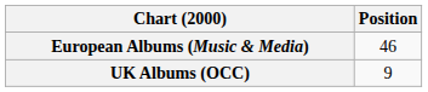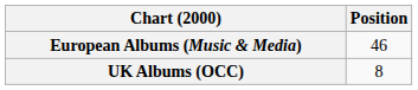UK Albums (OCC) | Position: 9 -> 8
